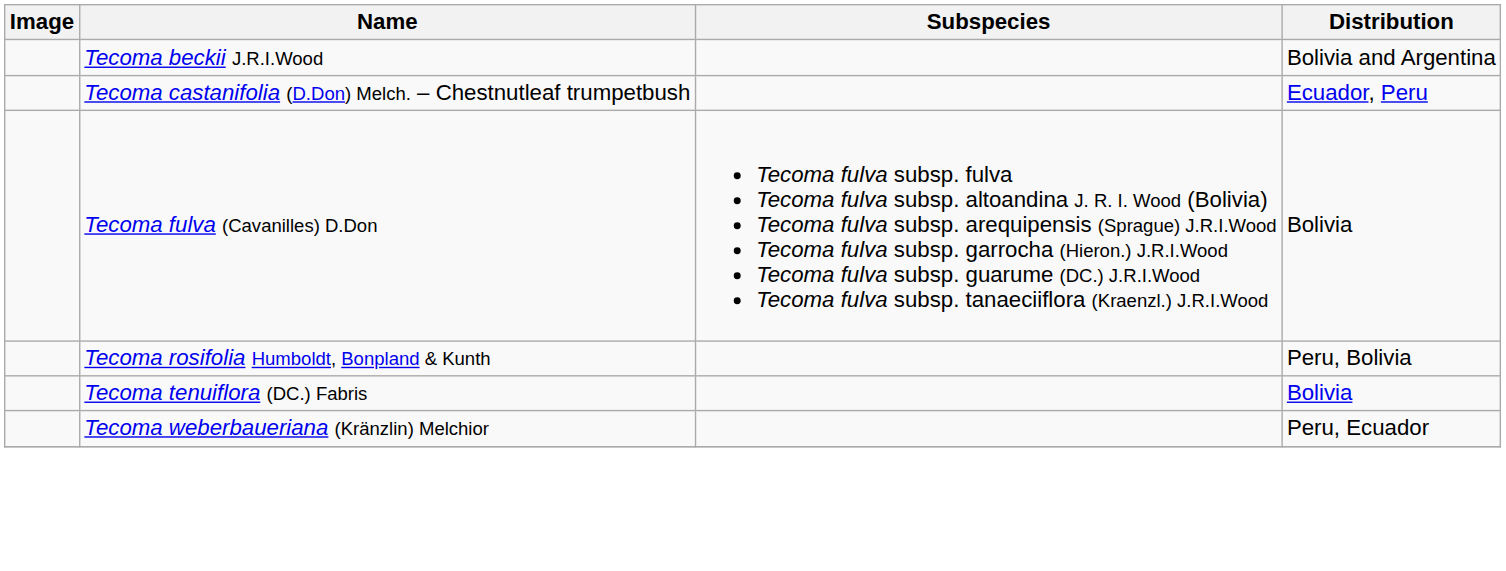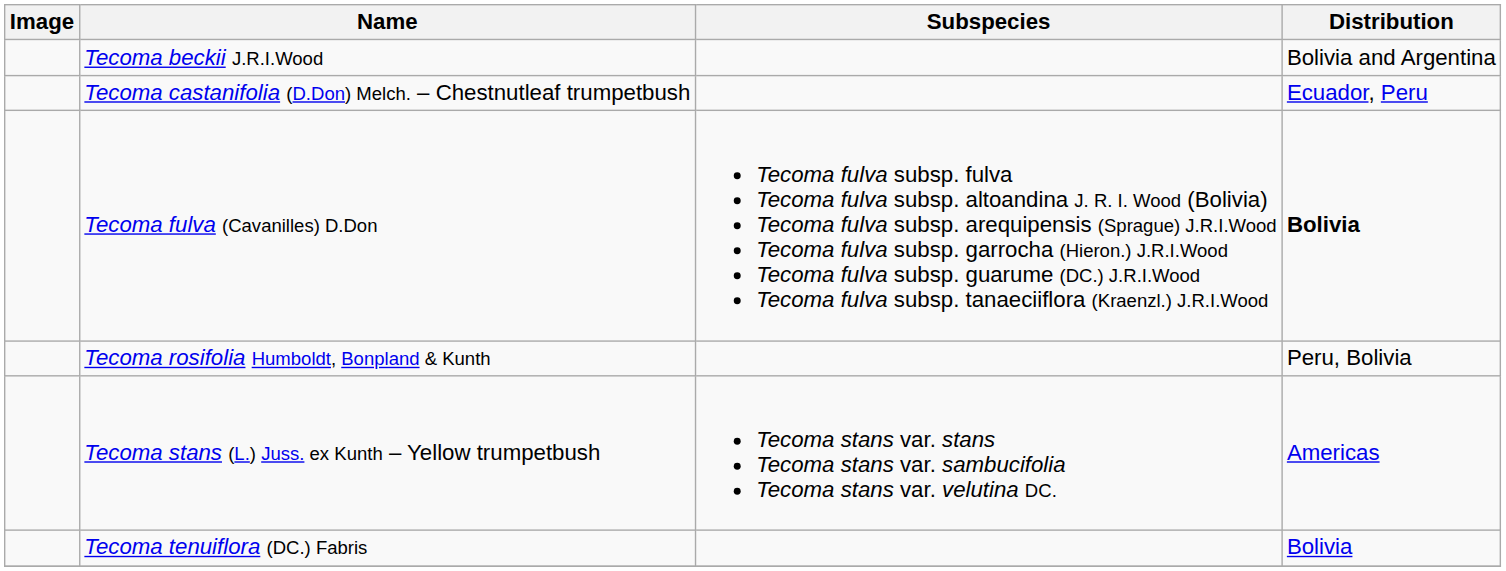Tecoma fulva (Cavanilles) D.Don | Distribution: normal -> bold
+ row: Tecoma stans (L.) Juss. ex Kunth – Yellow trumpetbush | Tecoma stans var. stans Tecoma stans var. sambucifolia Tecoma stans var. velutina DC. | Americas
- row: Tecoma weberbaueriana (Kränzlin) Melchior | Peru, Ecuador
